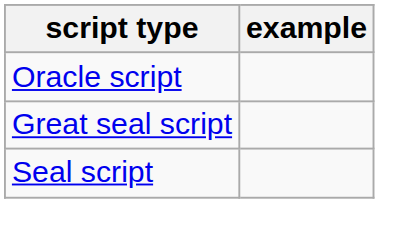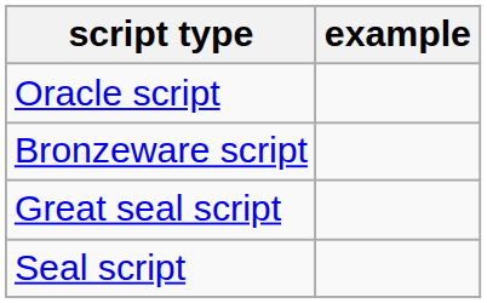+ row: Bronzeware script
